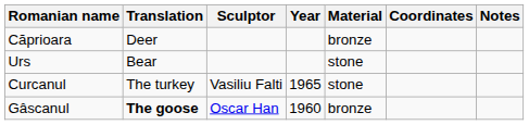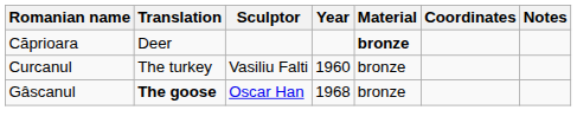Căprioara | Material: normal -> bold
- row: Urs | Bear | stone
Curcanul | Year: 1965 -> 1960
Curcanul | Material: stone -> bronze
Gâscanul | Year: 1960 -> 1968
